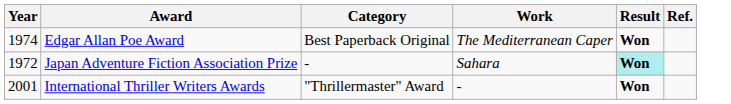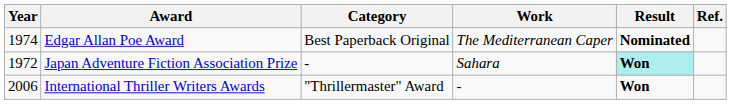Edgar Allan Poe Award | Result: Won -> Nominated
International Thriller Writers Awards | Year: 2001 -> 2006
